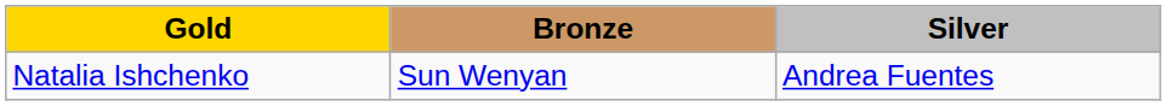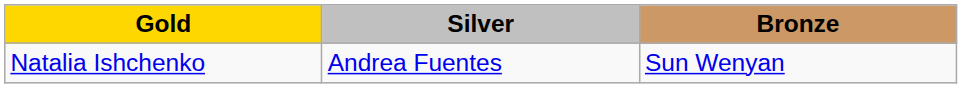columns swapped: Silver <-> Bronze
